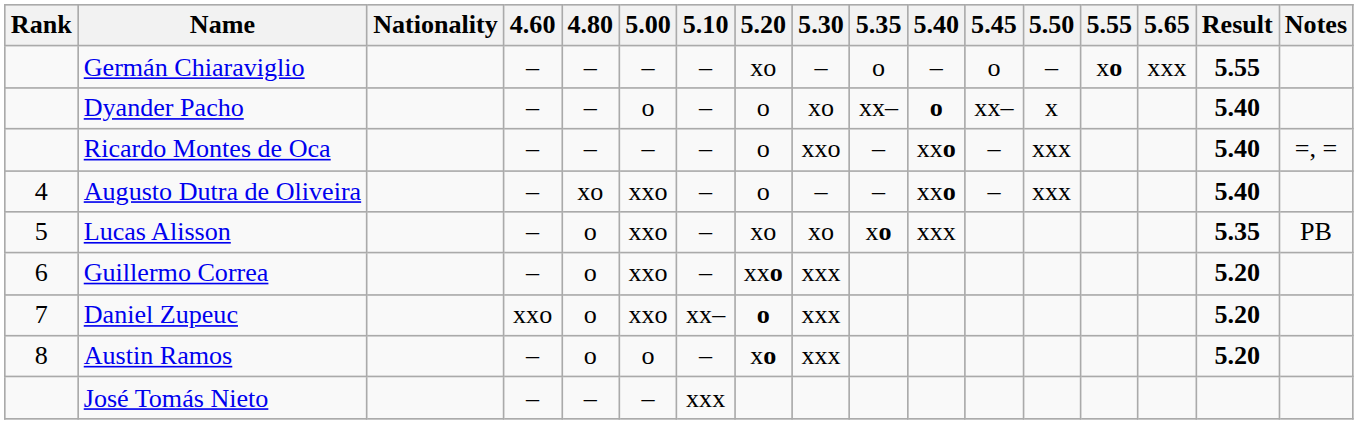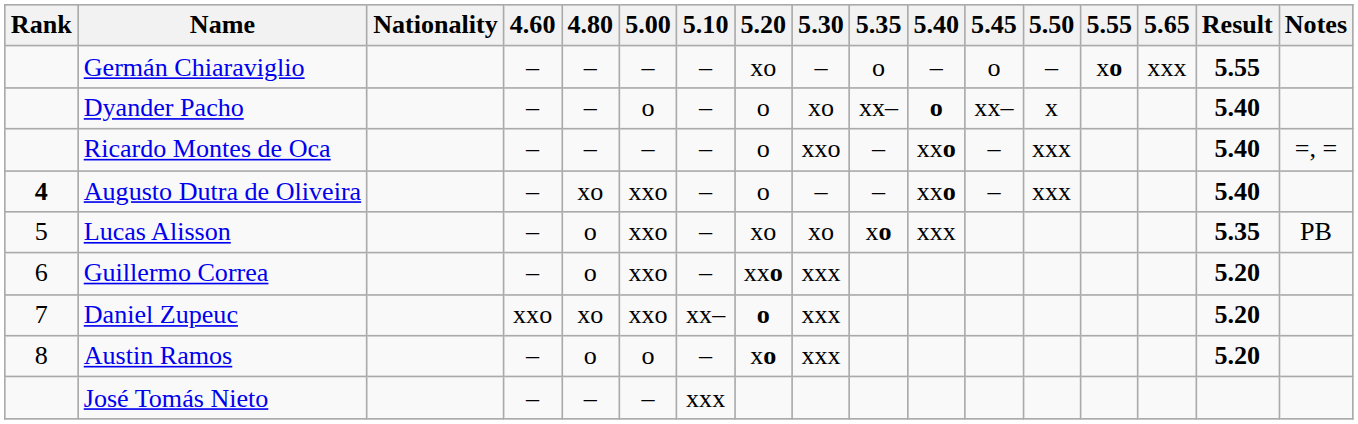Augusto Dutra de Oliveira | Rank: normal -> bold
Daniel Zupeuc | 4.80: o -> xo
